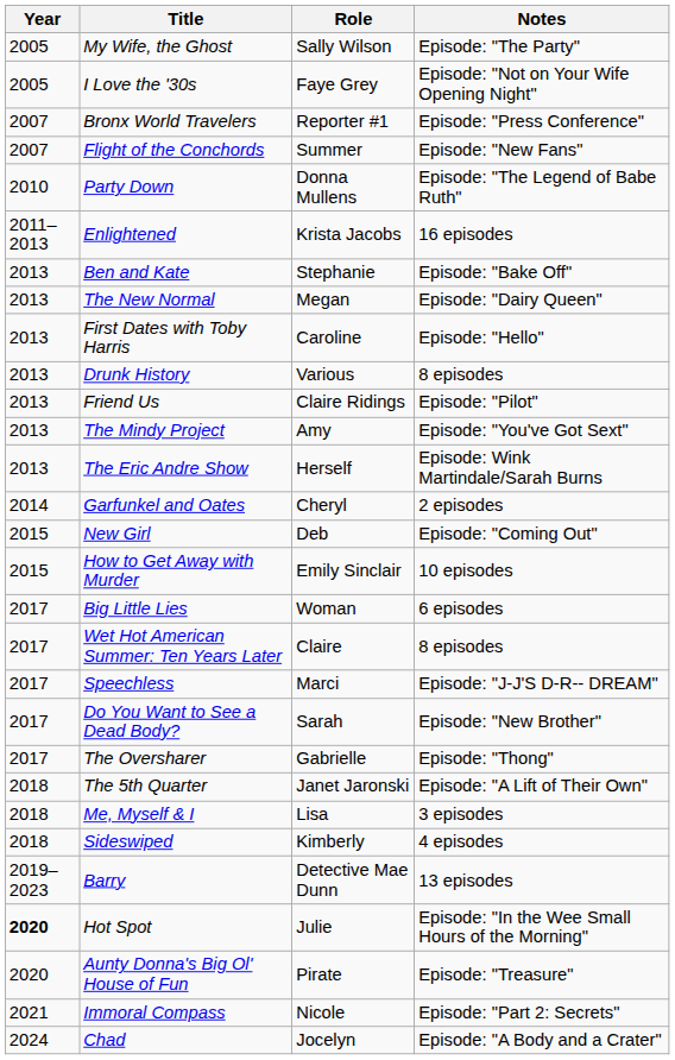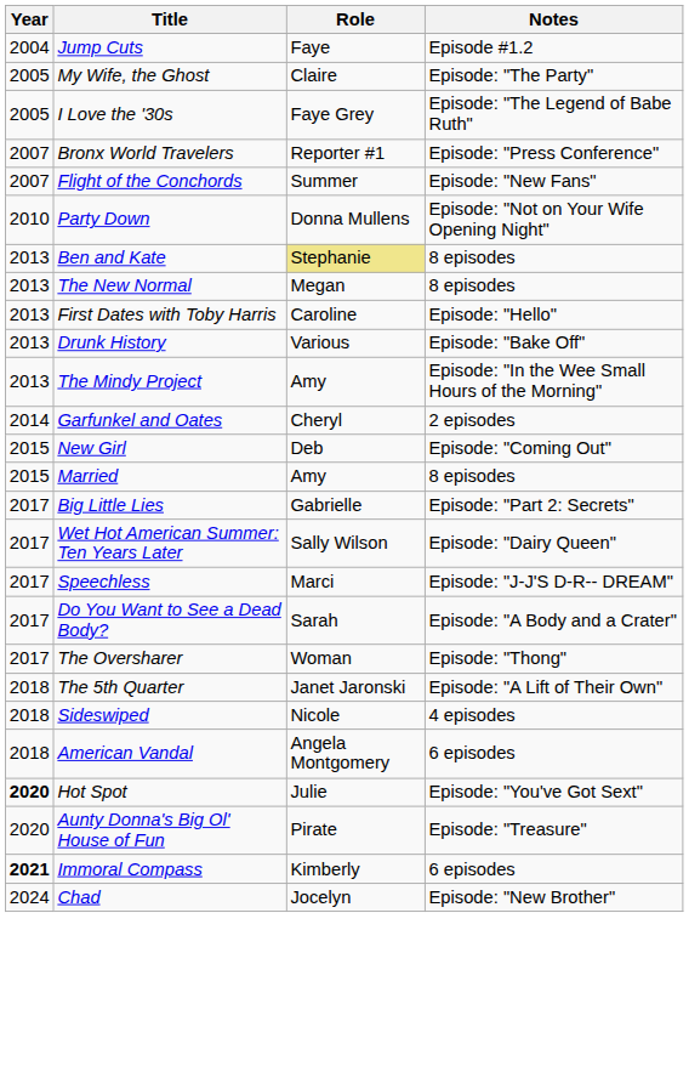+ row: 2004 | Jump Cuts | Faye | Episode #1.2
My Wife, the Ghost | Role: Sally Wilson -> Claire
I Love the '30s | Notes: Episode: "Not on Your Wife Opening Night" -> Episode: "The Legend of Babe Ruth"
Party Down | Notes: Episode: "The Legend of Babe Ruth" -> Episode: "Not on Your Wife Opening Night"
- row: 2011–2013 | Enlightened | Krista Jacobs | 16 episodes
Ben and Kate | Role: no background -> khaki background
Ben and Kate | Notes: Episode: "Bake Off" -> 8 episodes
The New Normal | Notes: Episode: "Dairy Queen" -> 8 episodes
Drunk History | Notes: 8 episodes -> Episode: "Bake Off"
- row: 2013 | Friend Us | Claire Ridings | Episode: "Pilot"
The Mindy Project | Notes: Episode: "You've Got Sext" -> Episode: "In the Wee Small Hours of the Morning"
- row: 2013 | The Eric Andre Show | Herself | Episode: Wink Martindale/Sarah Burns
+ row: 2015 | Married | Amy | 8 episodes
- row: 2015 | How to Get Away with Murder | Emily Sinclair | 10 episodes
Big Little Lies | Role: Woman -> Gabrielle
Big Little Lies | Notes: 6 episodes -> Episode: "Part 2: Secrets"
Wet Hot American Summer: Ten Years Later | Role: Claire -> Sally Wilson
Wet Hot American Summer: Ten Years Later | Notes: 8 episodes -> Episode: "Dairy Queen"
Do You Want to See a Dead Body? | Notes: Episode: "New Brother" -> Episode: "A Body and a Crater"
The Oversharer | Role: Gabrielle -> Woman
- row: 2018 | Me, Myself & I | Lisa | 3 episodes
Sideswiped | Role: Kimberly -> Nicole
+ row: 2018 | American Vandal | Angela Montgomery | 6 episodes
- row: 2019–2023 | Barry | Detective Mae Dunn | 13 episodes
Hot Spot | Notes: Episode: "In the Wee Small Hours of the Morning" -> Episode: "You've Got Sext"
Immoral Compass | Year: normal -> bold
Immoral Compass | Role: Nicole -> Kimberly
Immoral Compass | Notes: Episode: "Part 2: Secrets" -> 6 episodes
Chad | Notes: Episode: "A Body and a Crater" -> Episode: "New Brother"
